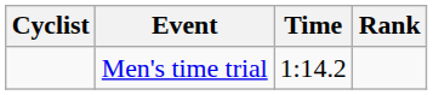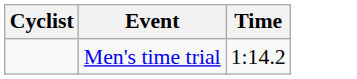- column: Rank
